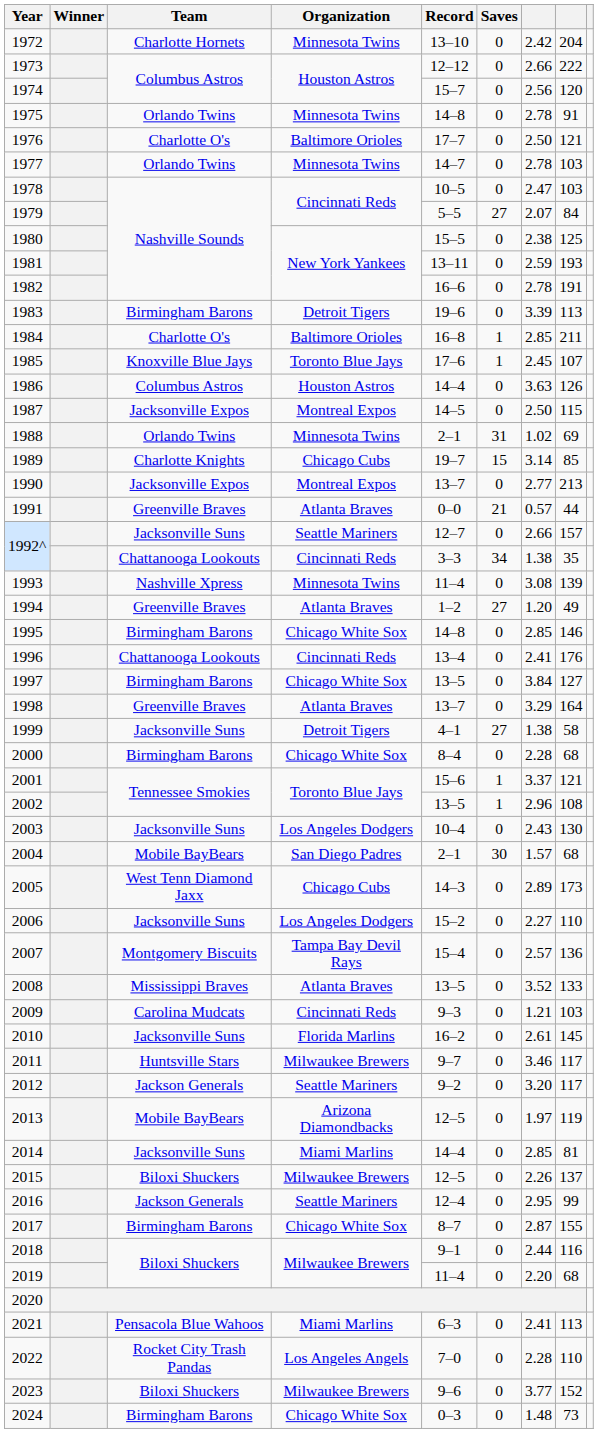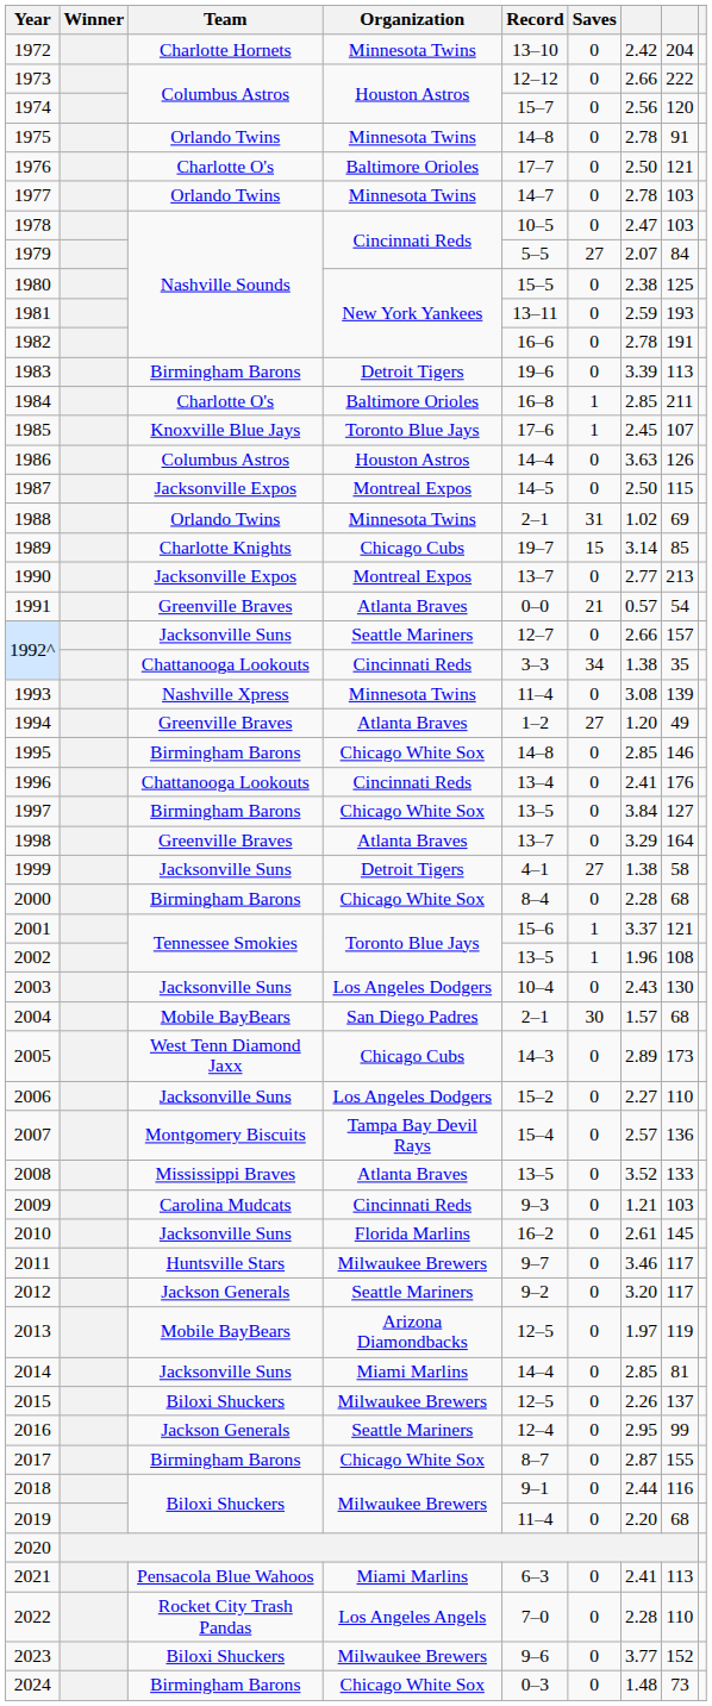1991 | column 8: 44 -> 54
2002 | column 7: 2.96 -> 1.96
